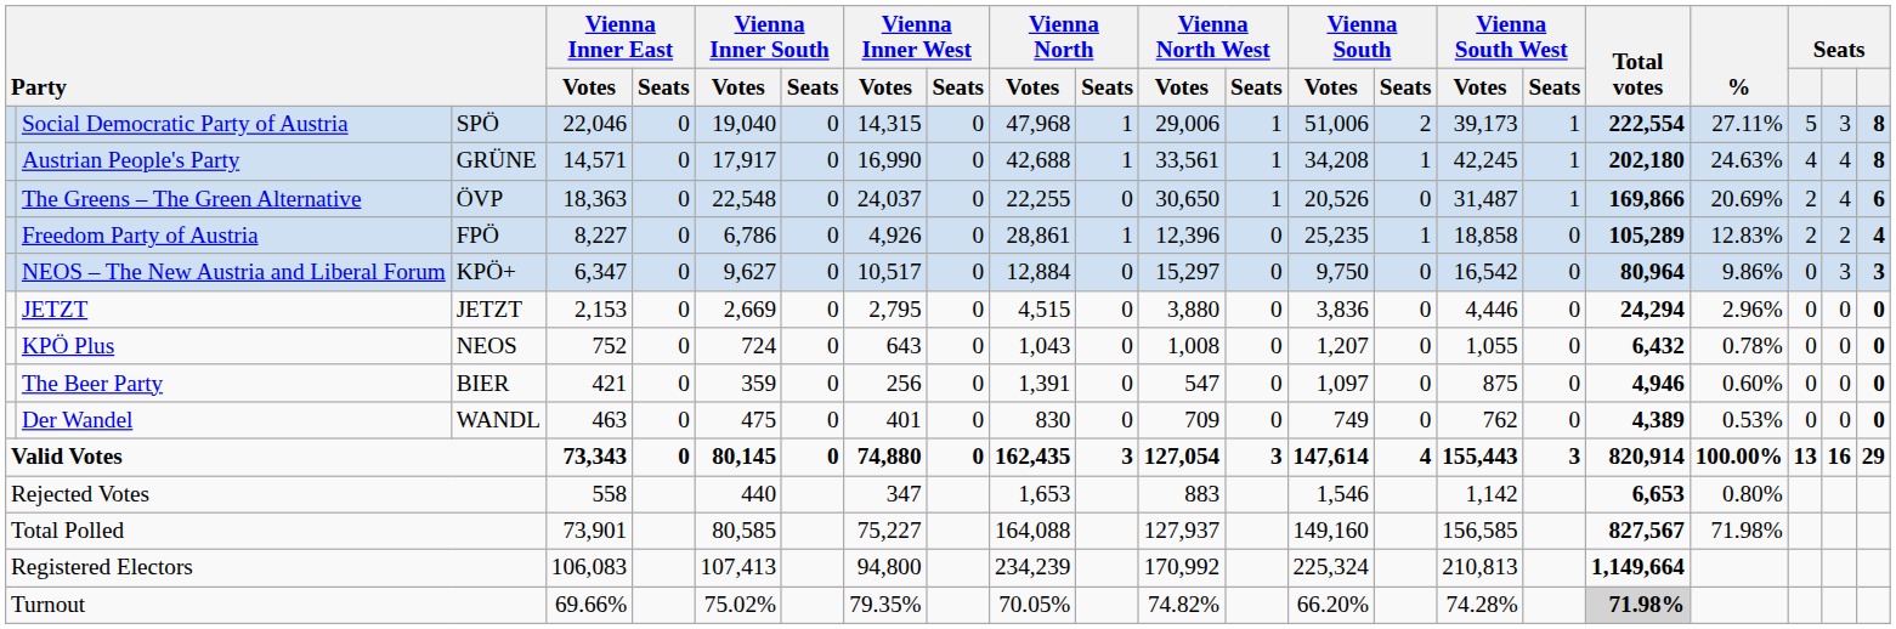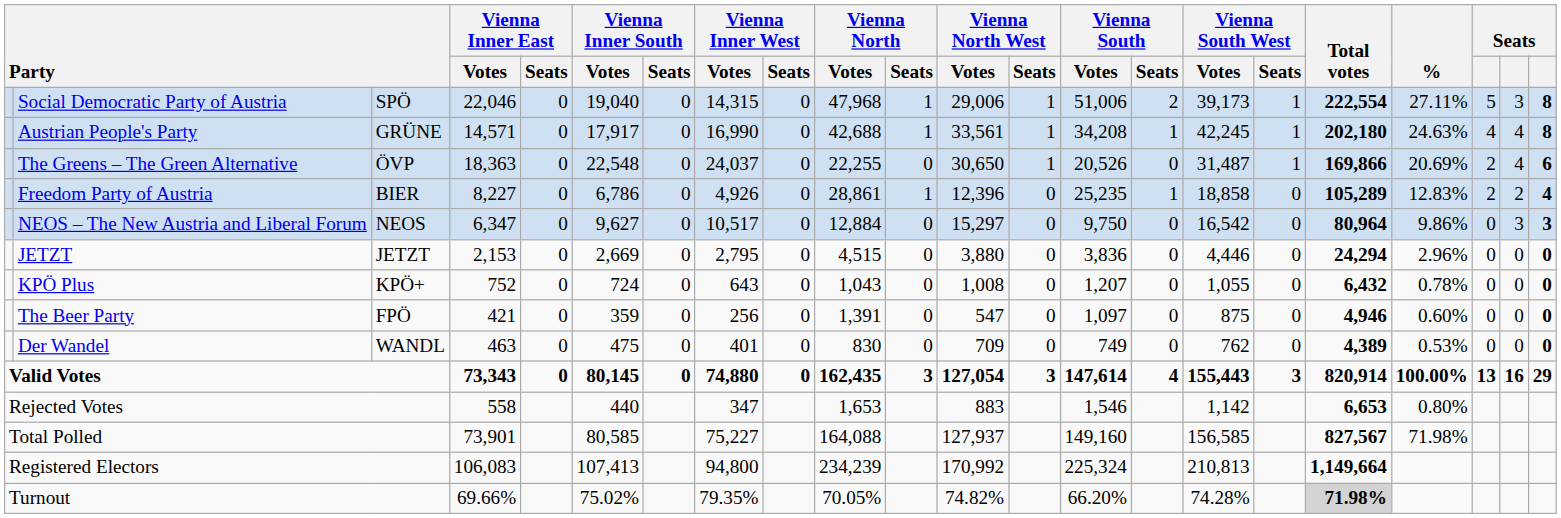Freedom Party of Austria | column 3: FPÖ -> BIER
NEOS – The New Austria and Liberal Forum | column 3: KPÖ+ -> NEOS
KPÖ Plus | column 3: NEOS -> KPÖ+
The Beer Party | column 3: BIER -> FPÖ
